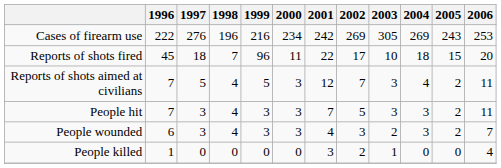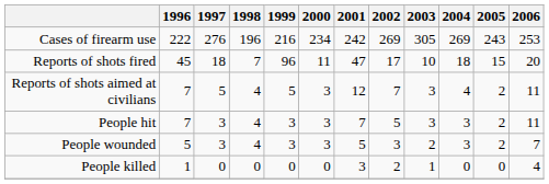Reports of shots fired | 2001: 22 -> 47
People wounded | 1996: 6 -> 5
People wounded | 2001: 4 -> 5
